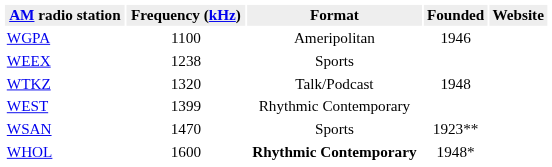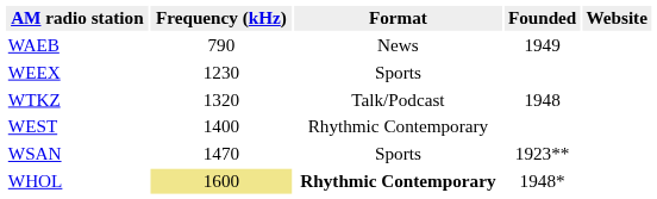+ row: WAEB | 790 | News | 1949
- row: WGPA | 1100 | Ameripolitan | 1946
WEEX | Frequency (kHz): 1238 -> 1230
WEST | Frequency (kHz): 1399 -> 1400
WHOL | Frequency (kHz): no background -> khaki background
